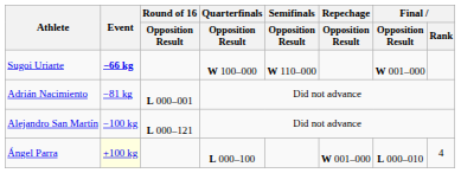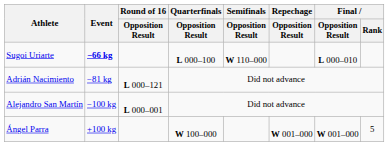Sugoi Uriarte | Quarterfinals / Opposition Result: W 100–000 -> L 000–100
Sugoi Uriarte | Final / Opposition Result: W 001–000 -> L 000–010
Adrián Nacimiento | Round of 16 / Opposition Result: L 000–001 -> L 000–121
Alejandro San Martín | Round of 16 / Opposition Result: L 000–121 -> L 000–001
Ángel Parra | Event: lightyellow background -> no background
Ángel Parra | Quarterfinals / Opposition Result: L 000–100 -> W 100–000
Ángel Parra | Final / Opposition Result: L 000–010 -> W 001–000
Ángel Parra | Final / Rank: 4 -> 5
